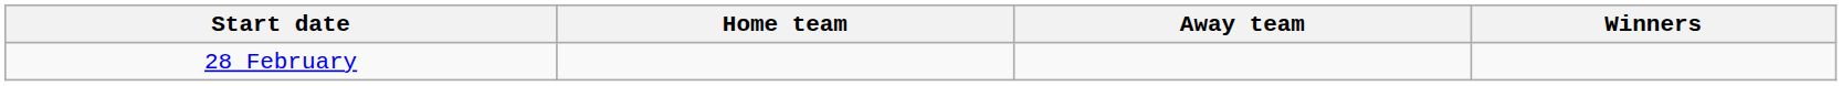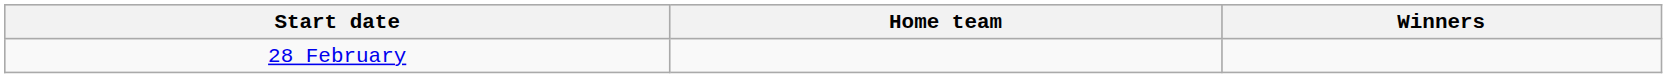- column: Away team
